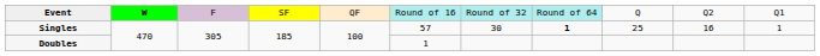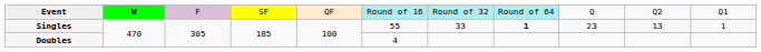Singles | column 6: 57 -> 55
Singles | column 7: 30 -> 33
Singles | column 9: 25 -> 23
Singles | column 10: 16 -> 13
Doubles | column 6: 1 -> 4
